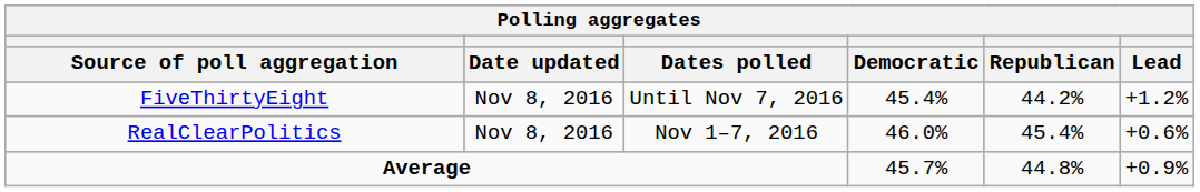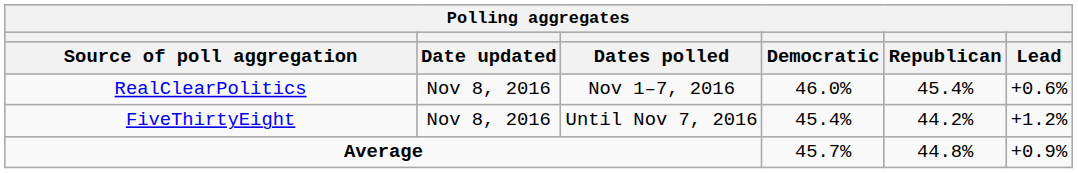rows swapped: FiveThirtyEight <-> RealClearPolitics
